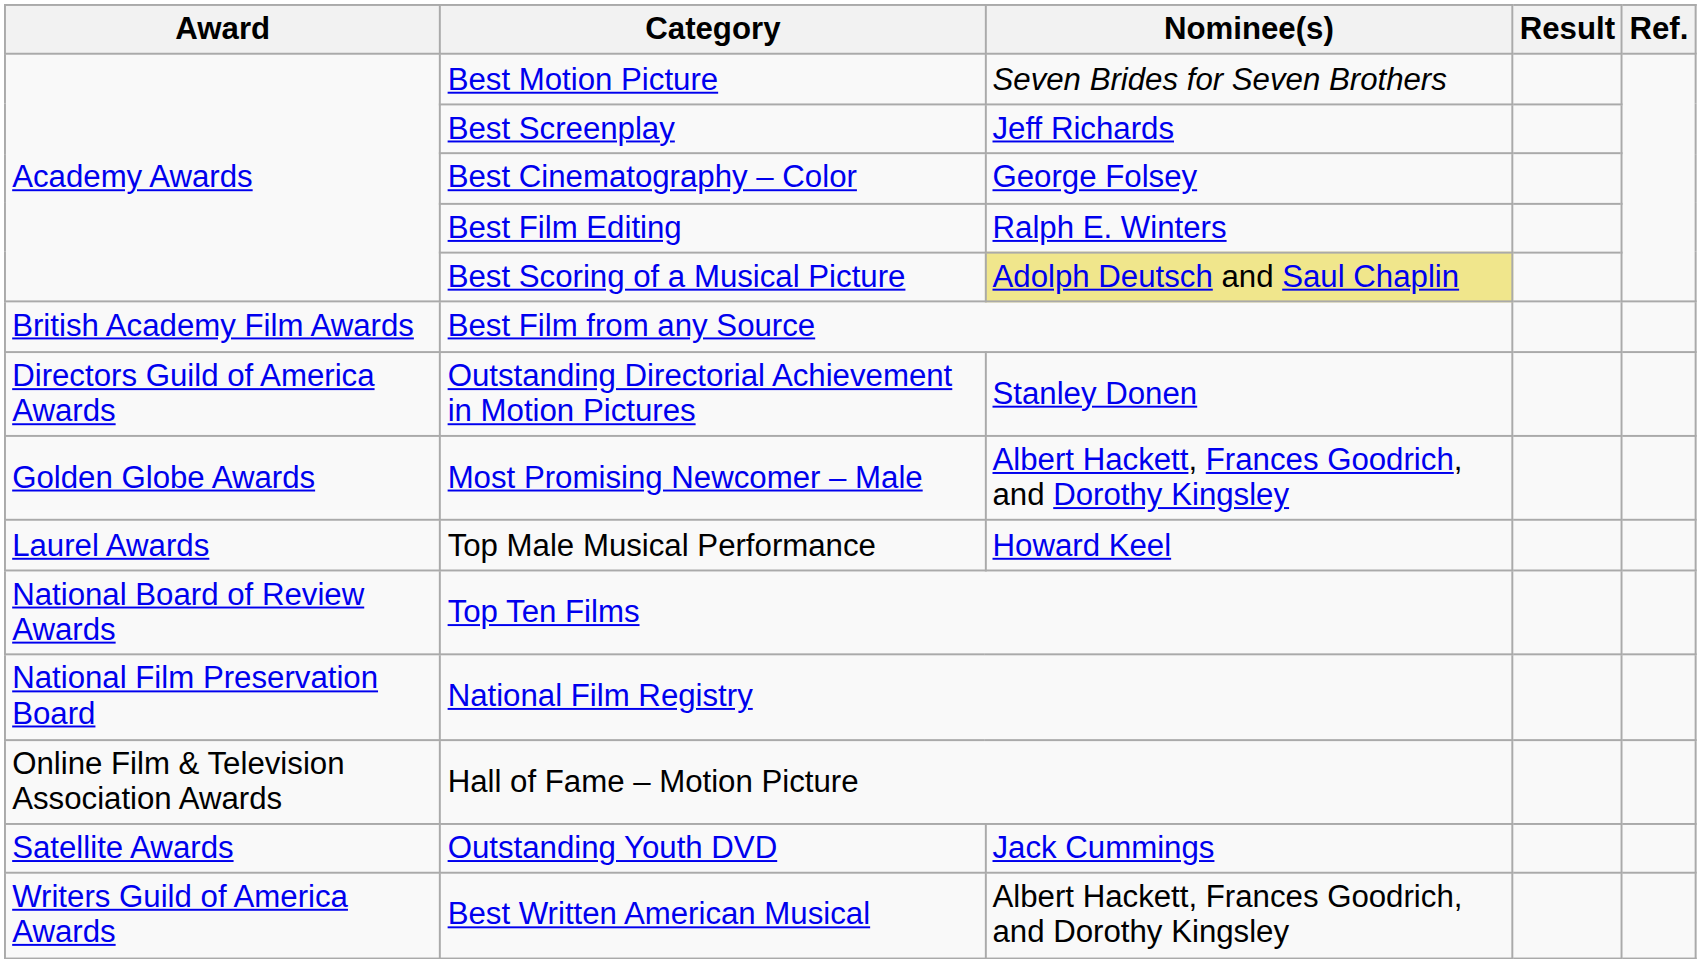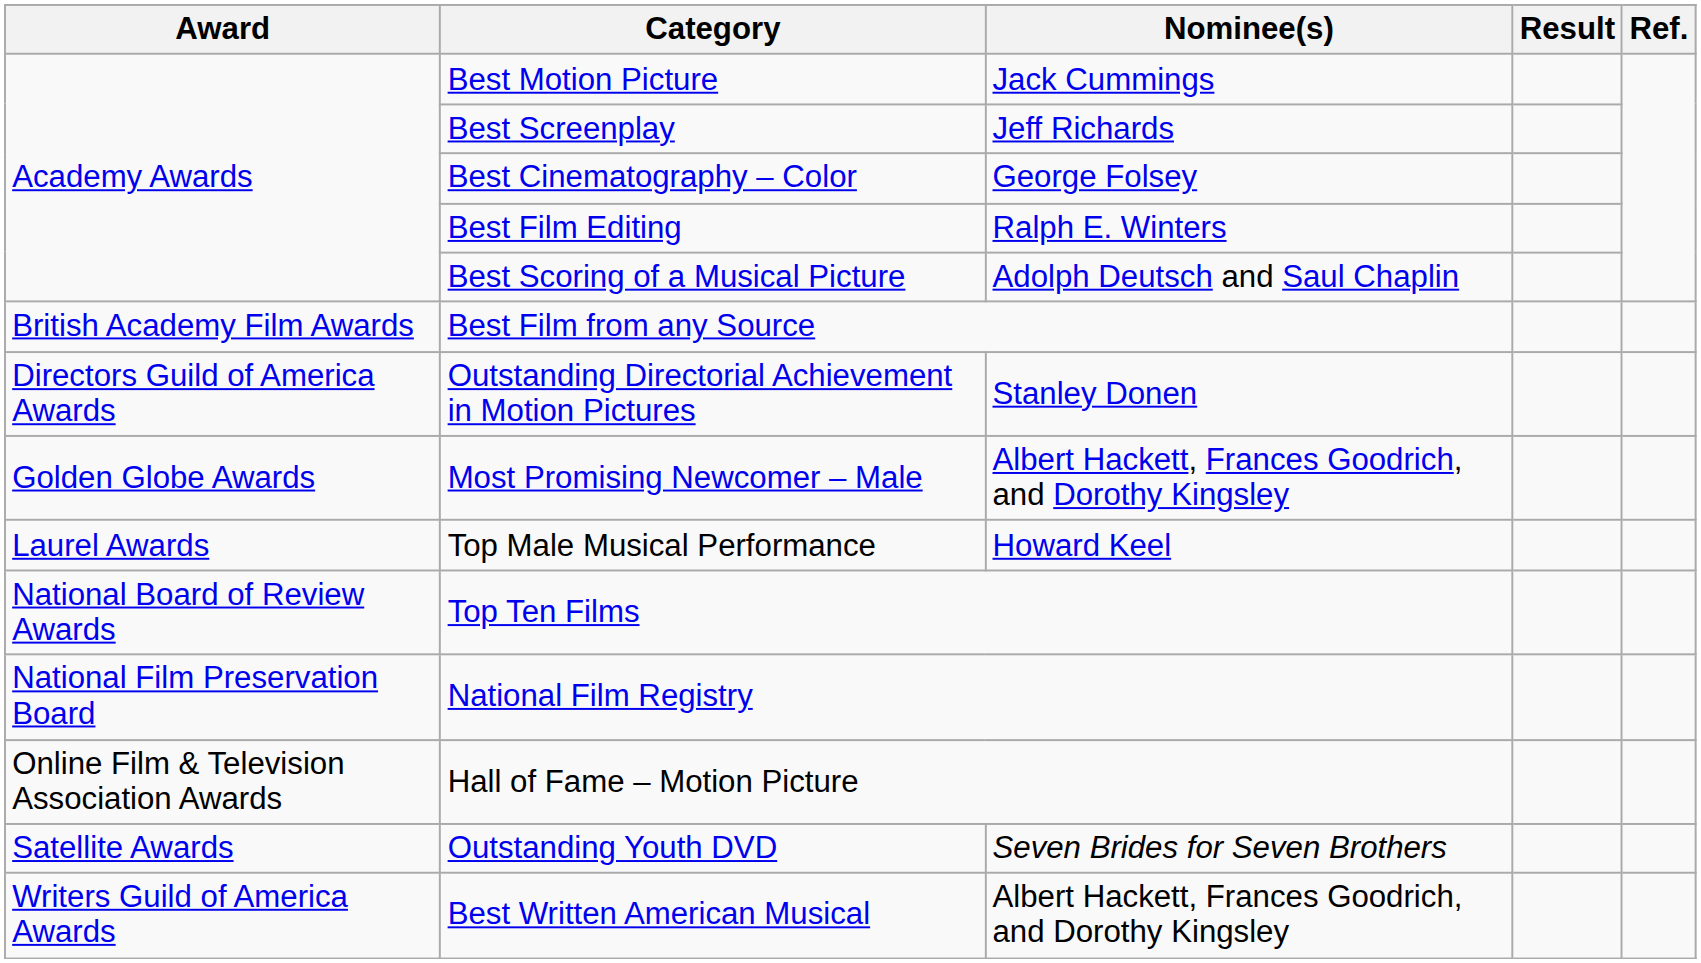Best Motion Picture | Nominee(s): Seven Brides for Seven Brothers -> Jack Cummings
Best Scoring of a Musical Picture | Nominee(s): khaki background -> no background
Outstanding Youth DVD | Nominee(s): Jack Cummings -> Seven Brides for Seven Brothers
